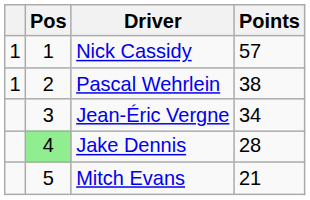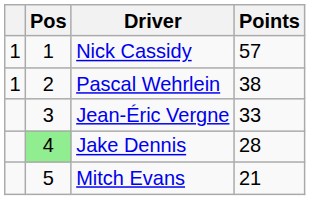Jean-Éric Vergne | Points: 34 -> 33
